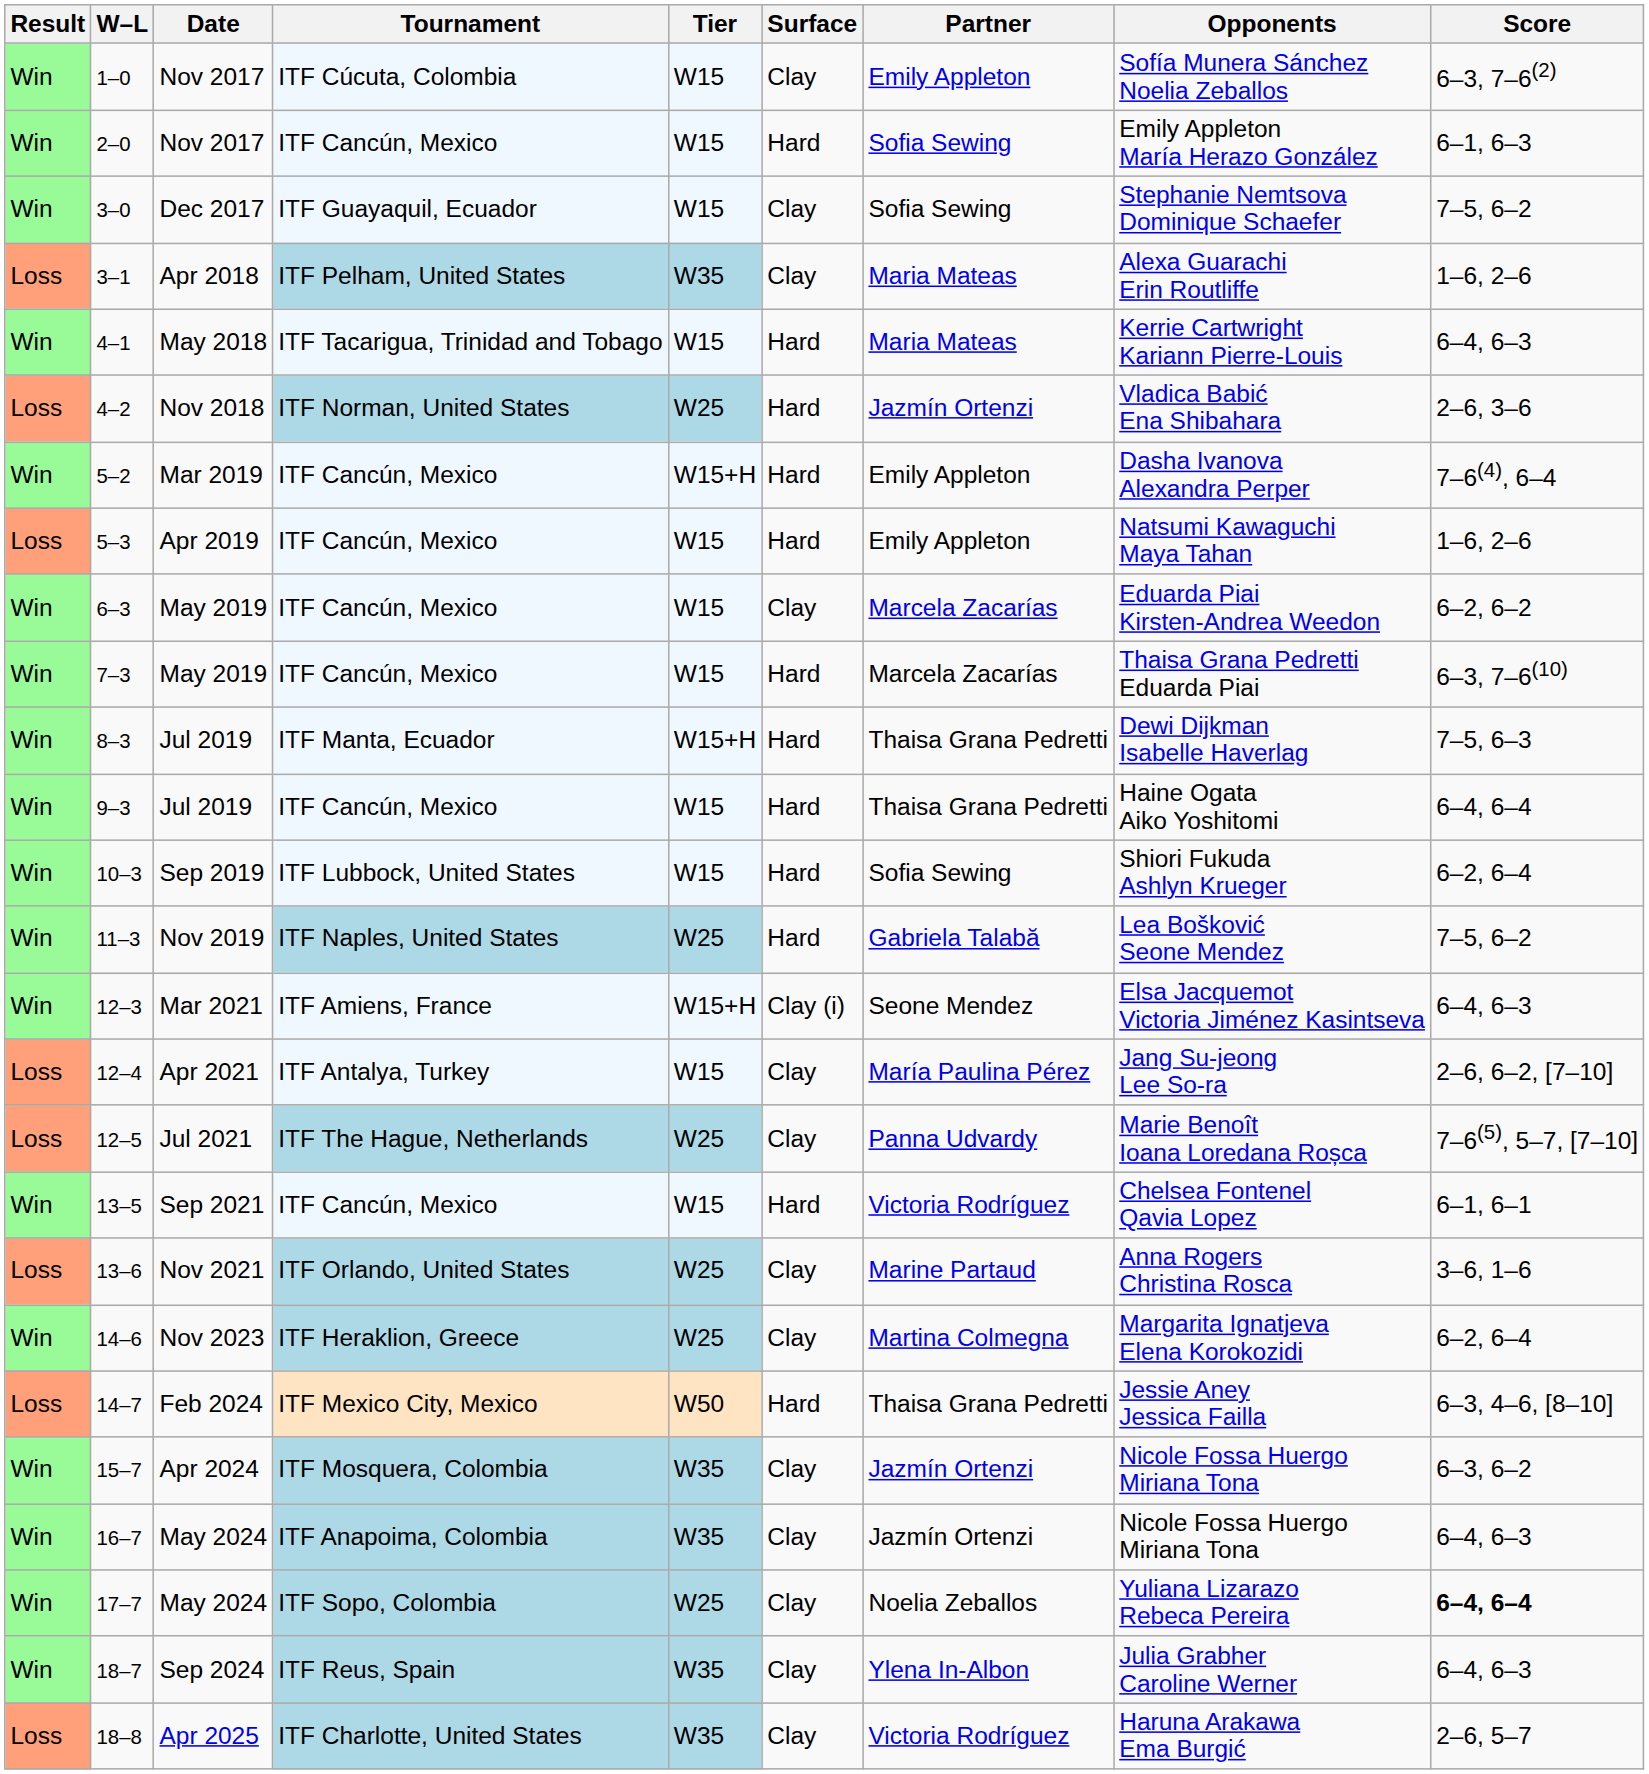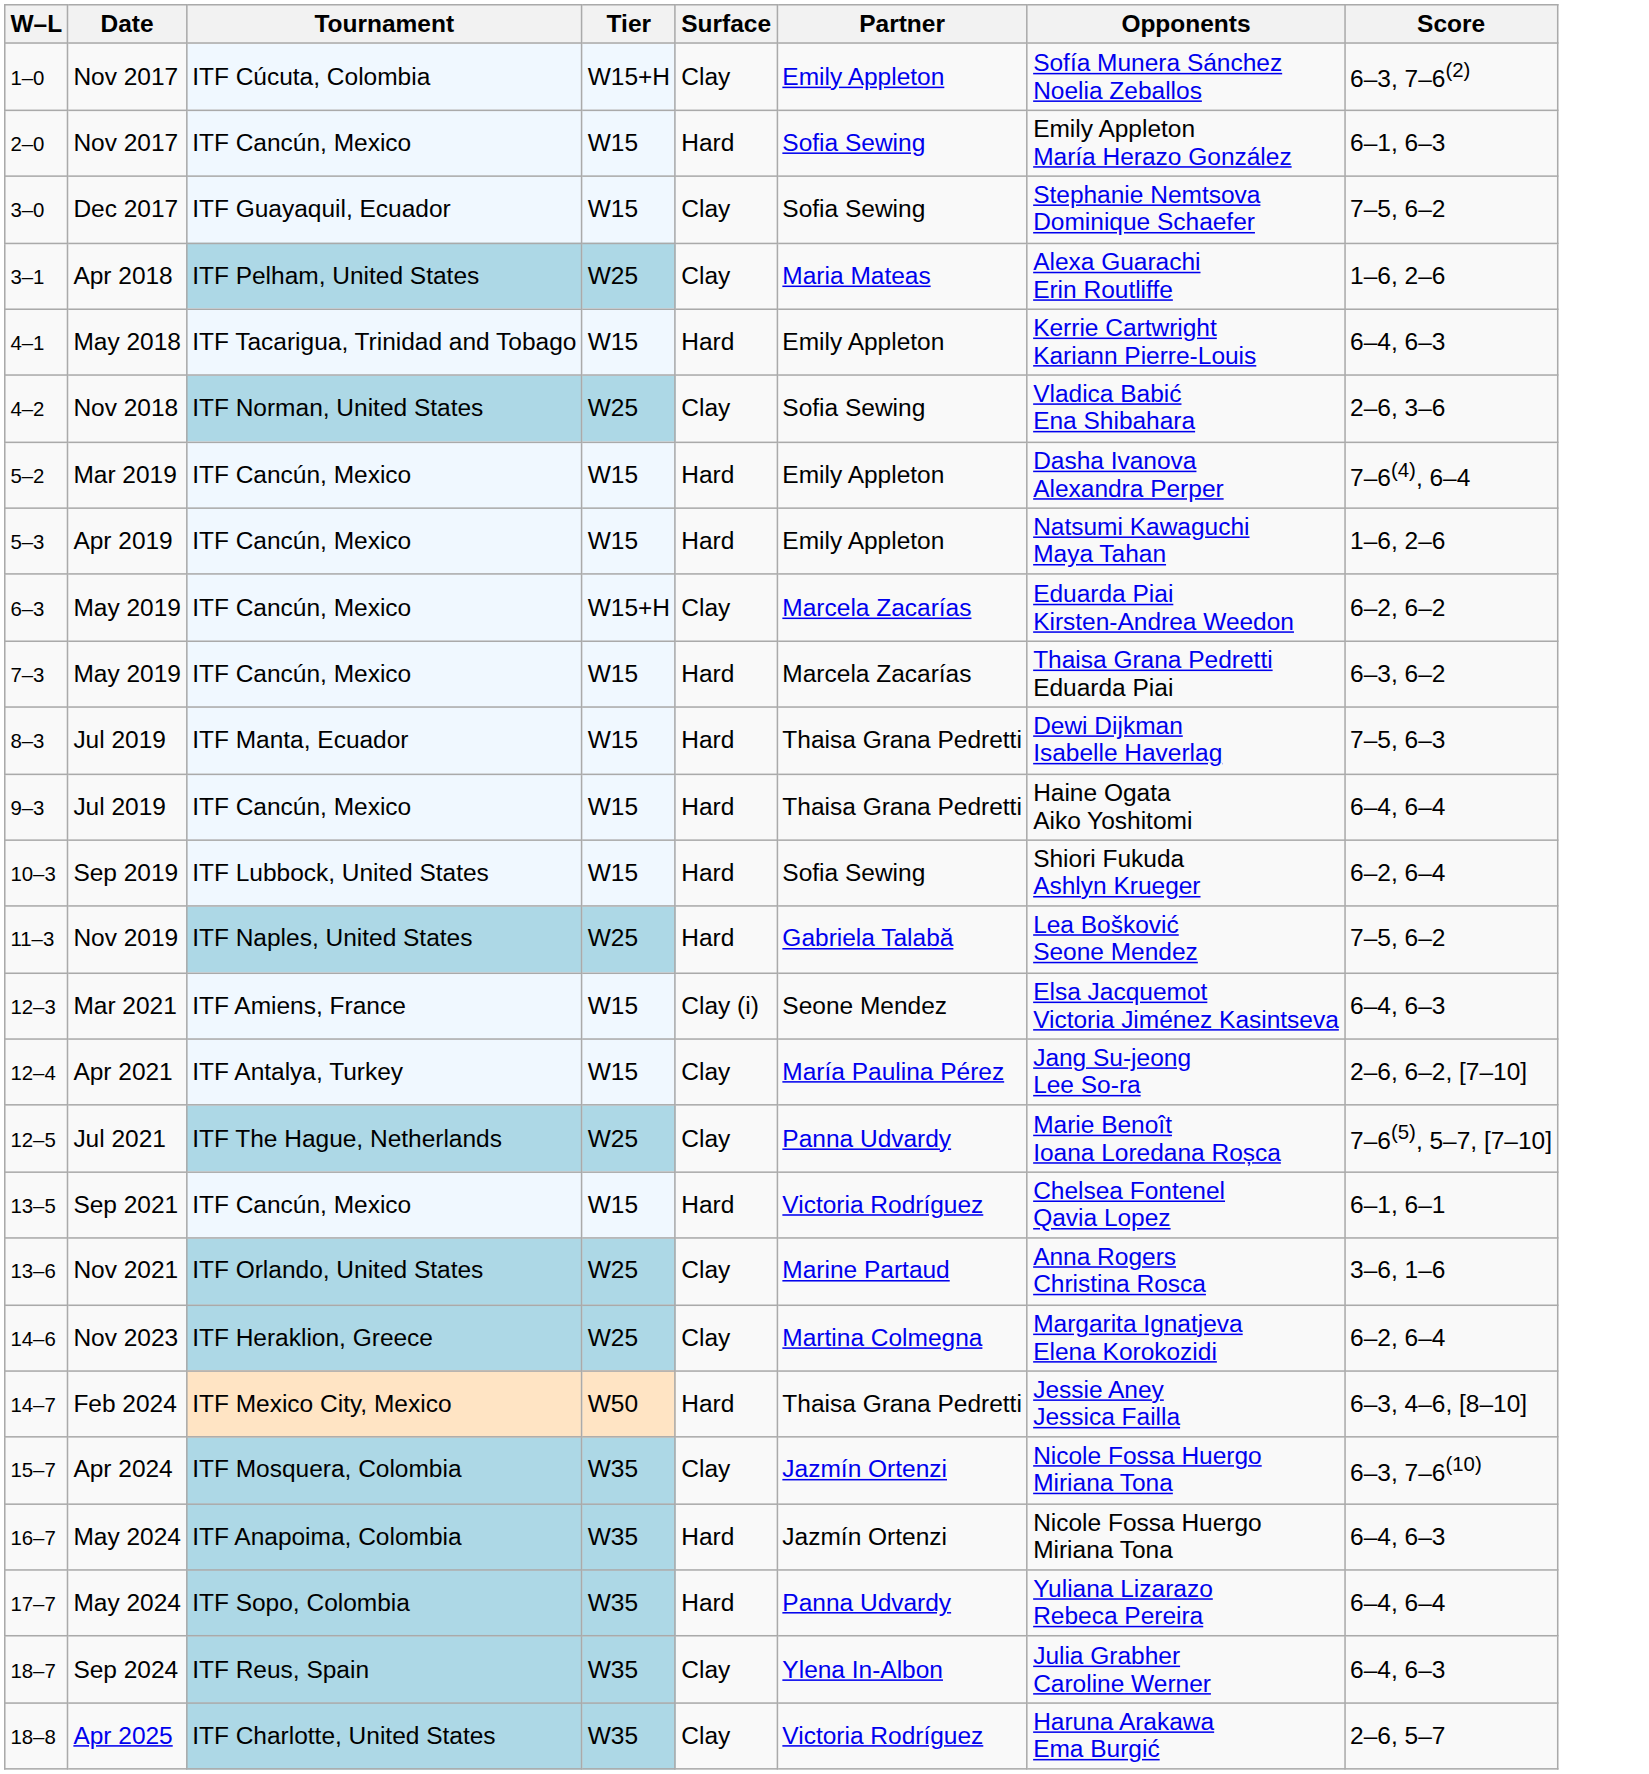- column: Result | Win | Win | Win | Loss | Win | Loss | Win | Loss | Win | Win | Win | Win | Win | Win | Win | Loss | Loss | Win | Loss | Win | Loss | Win | Win | Win | Win | Loss
1–0 | Tier: W15 -> W15+H
3–1 | Tier: W35 -> W25
4–1 | Partner: Maria Mateas -> Emily Appleton
4–2 | Surface: Hard -> Clay
4–2 | Partner: Jazmín Ortenzi -> Sofia Sewing
5–2 | Tier: W15+H -> W15
6–3 | Tier: W15 -> W15+H
7–3 | Score: 6–3, 7–6(10) -> 6–3, 6–2
8–3 | Tier: W15+H -> W15
12–3 | Tier: W15+H -> W15
15–7 | Score: 6–3, 6–2 -> 6–3, 7–6(10)
16–7 | Surface: Clay -> Hard
17–7 | Tier: W25 -> W35
17–7 | Surface: Clay -> Hard
17–7 | Partner: Noelia Zeballos -> Panna Udvardy
17–7 | Score: bold -> normal
